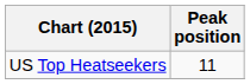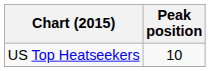US Top Heatseekers | Peak position: 11 -> 10
